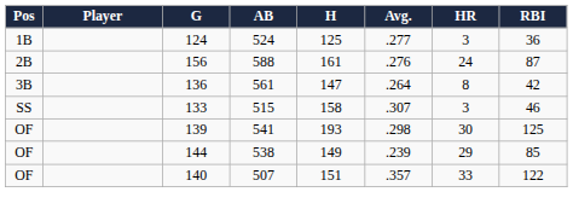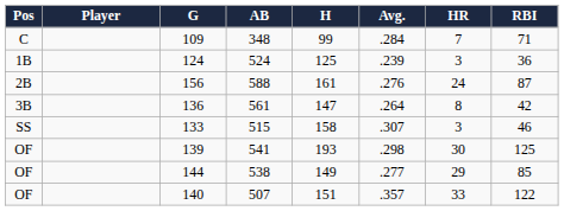+ row: C | 109 | 348 | 99 | .284 | 7 | 71
124 | Avg.: .277 -> .239
144 | Avg.: .239 -> .277
